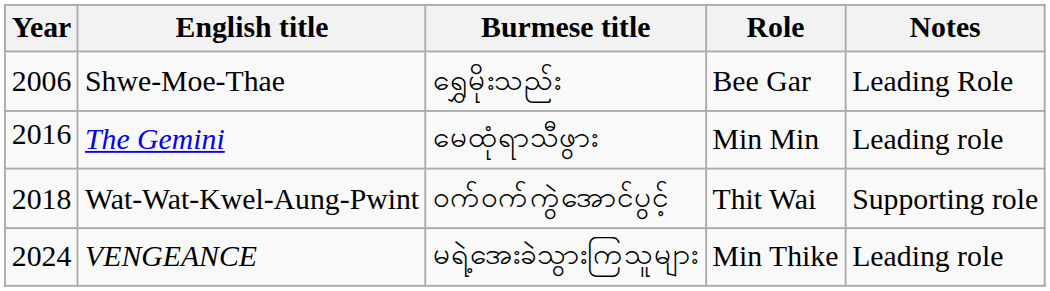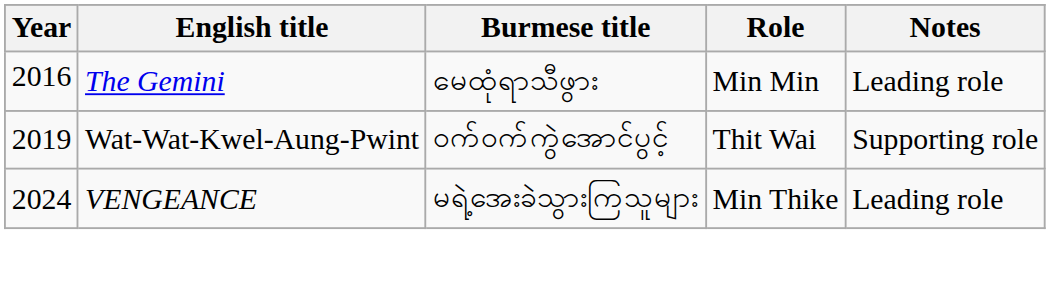- row: 2006 | Shwe-Moe-Thae | ရွှေမိုးသည်း | Bee Gar | Leading Role
Wat-Wat-Kwel-Aung-Pwint | Year: 2018 -> 2019
